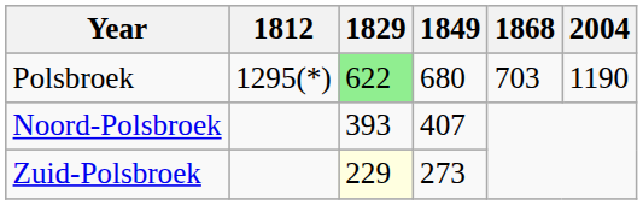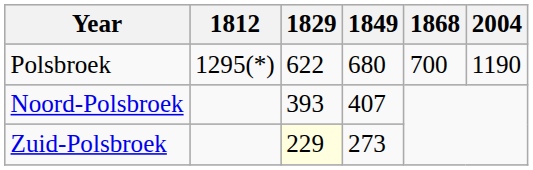Polsbroek | 1829: lightgreen background -> no background
Polsbroek | 1868: 703 -> 700
